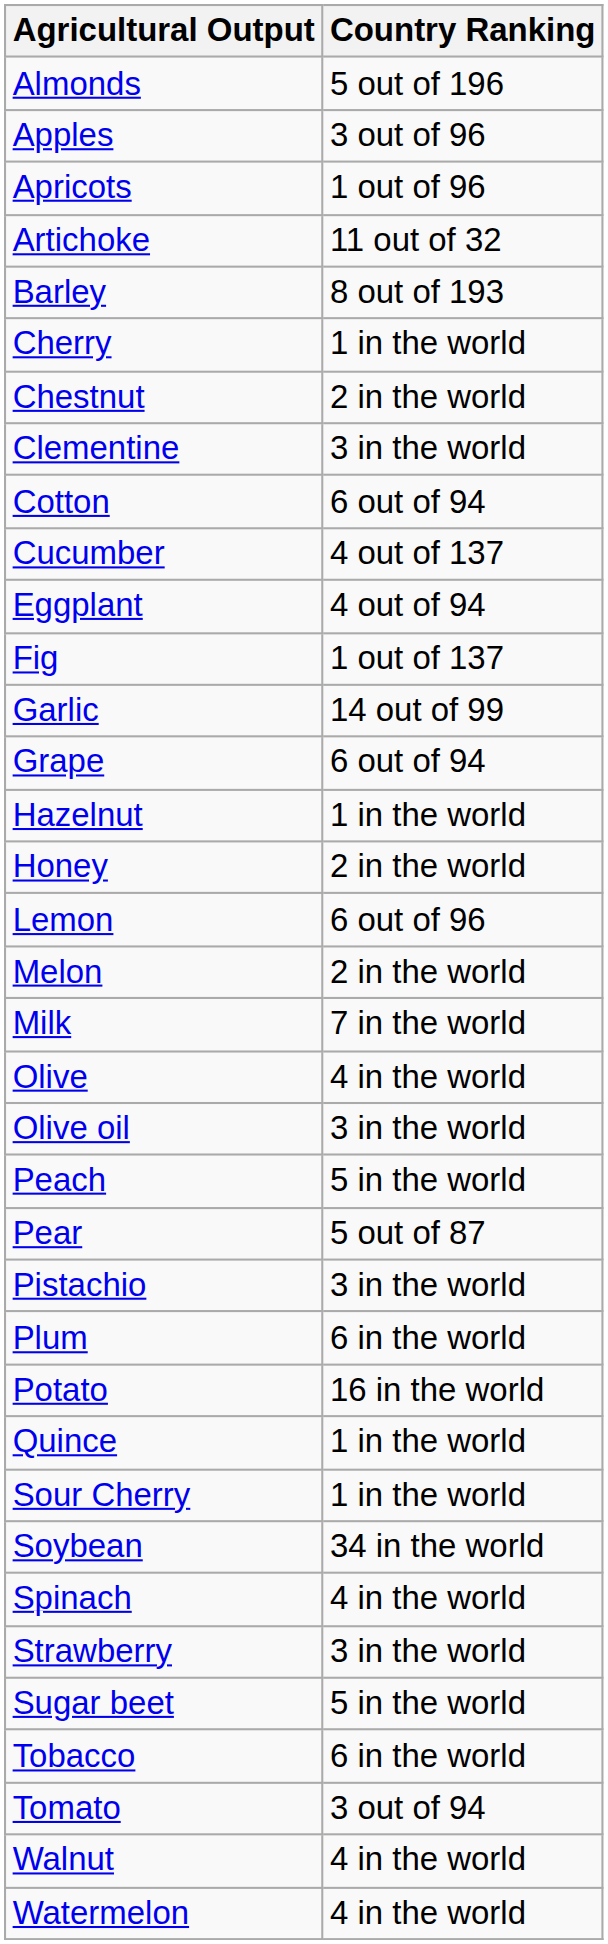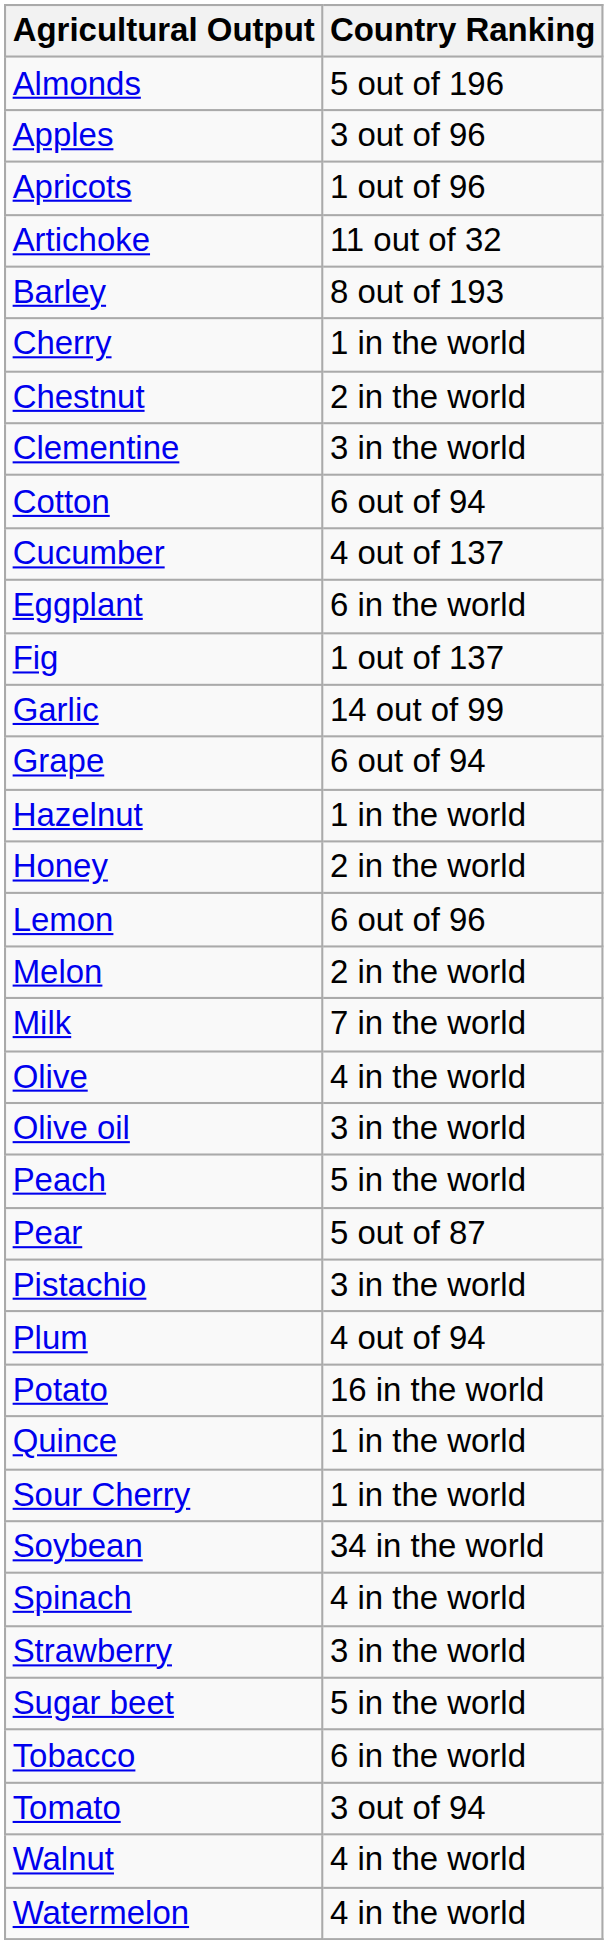Eggplant | Country Ranking: 4 out of 94 -> 6 in the world
Plum | Country Ranking: 6 in the world -> 4 out of 94
